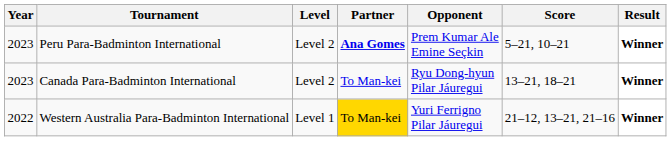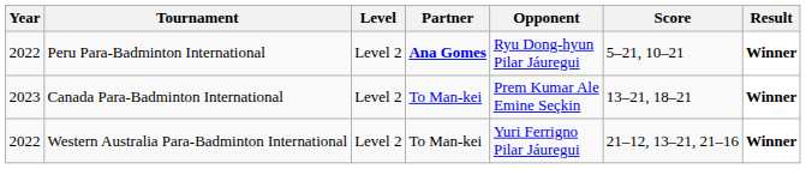Peru Para-Badminton International | Year: 2023 -> 2022
Peru Para-Badminton International | Opponent: Prem Kumar Ale Emine Seçkin -> Ryu Dong-hyun Pilar Jáuregui
Canada Para-Badminton International | Opponent: Ryu Dong-hyun Pilar Jáuregui -> Prem Kumar Ale Emine Seçkin
Western Australia Para-Badminton International | Level: Level 1 -> Level 2
Western Australia Para-Badminton International | Partner: gold background -> no background
